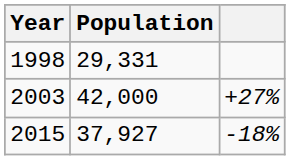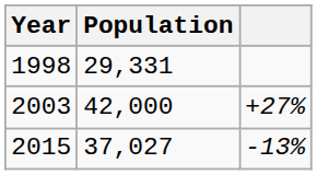2015 | Population: 37,927 -> 37,027
2015 | column 3: -18% -> -13%
